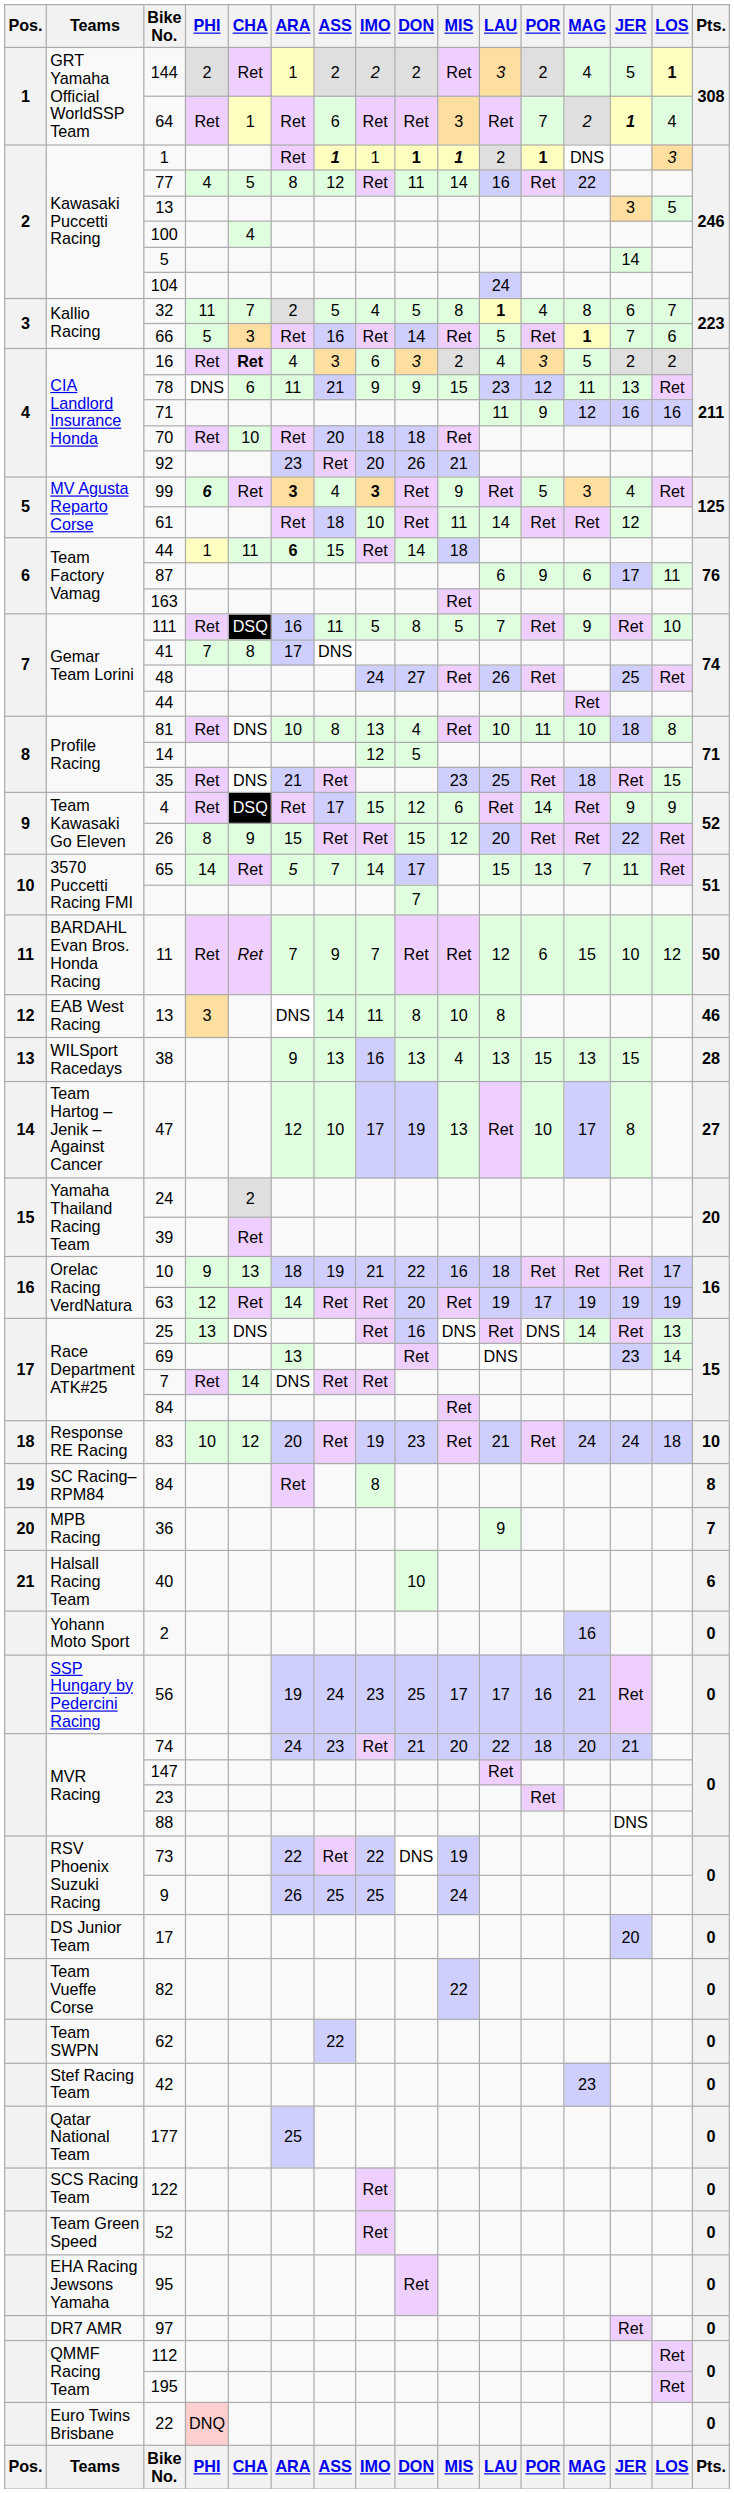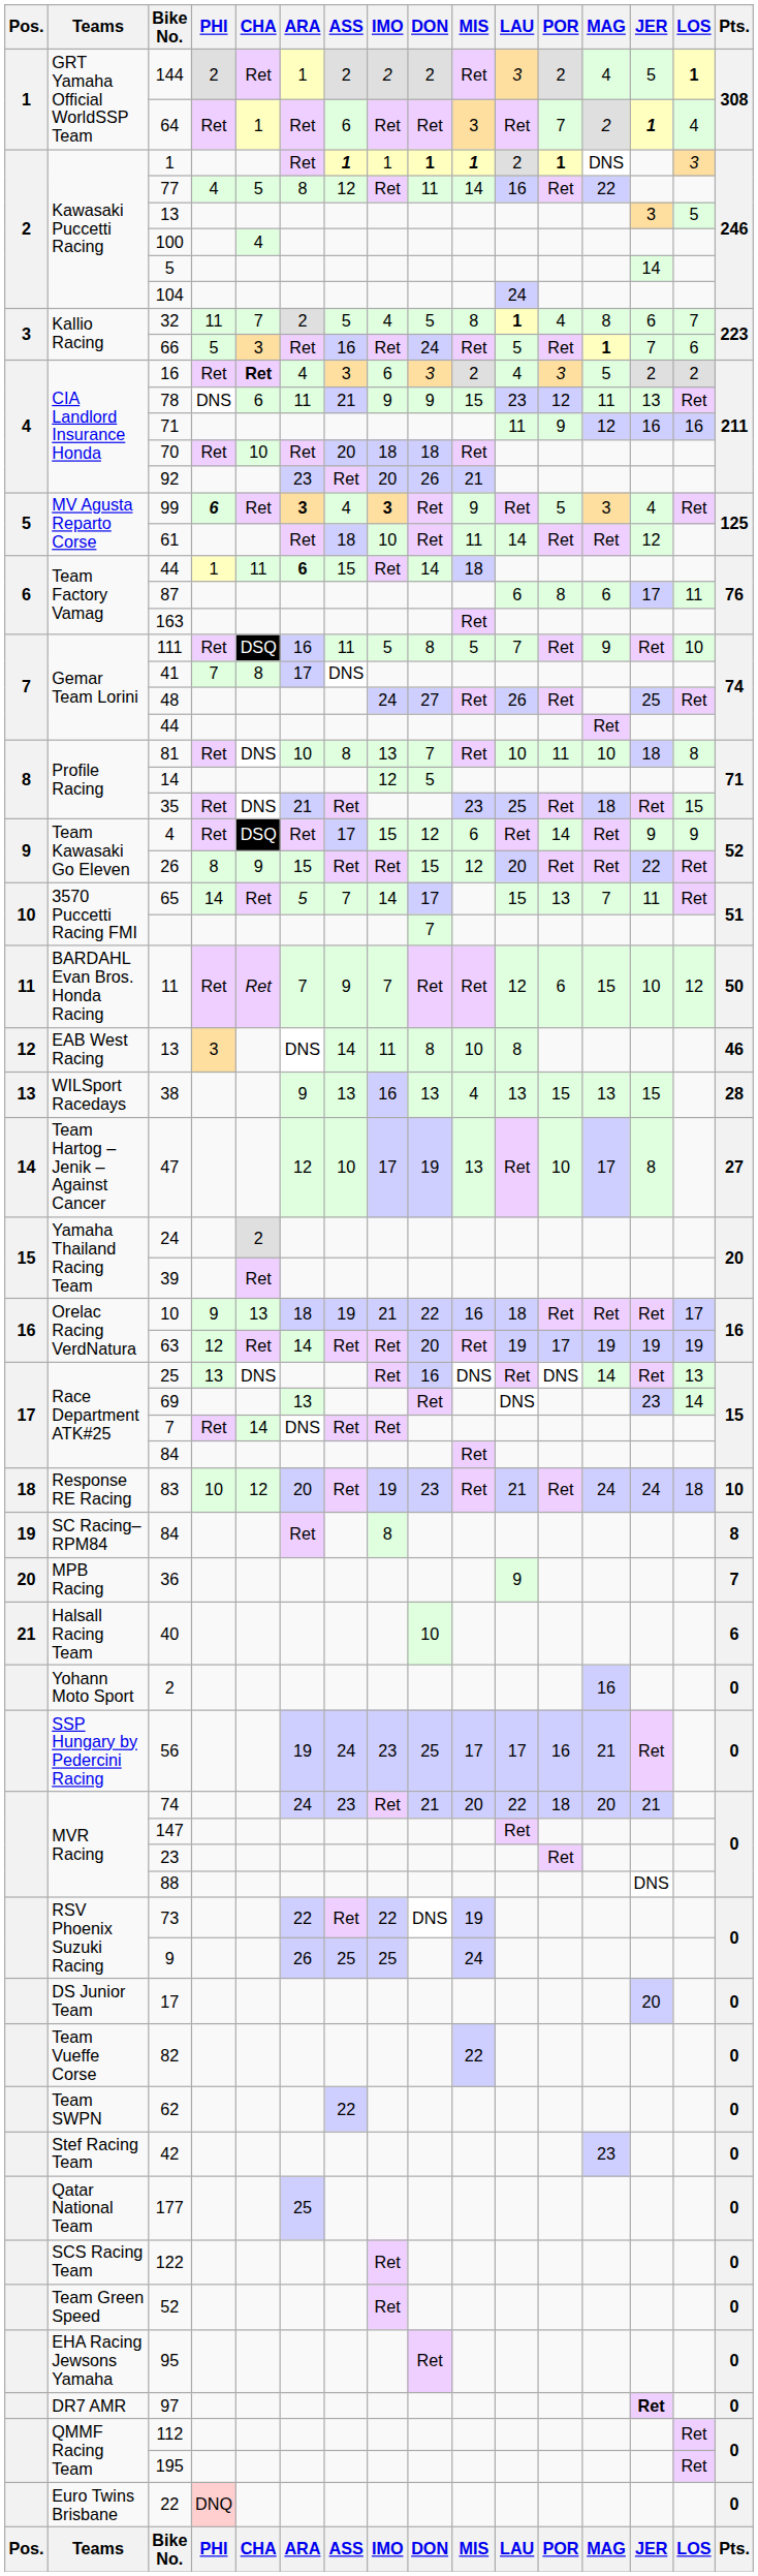66 | DON: 14 -> 24
87 | POR: 9 -> 8
81 | DON: 4 -> 7
97 | JER: normal -> bold
